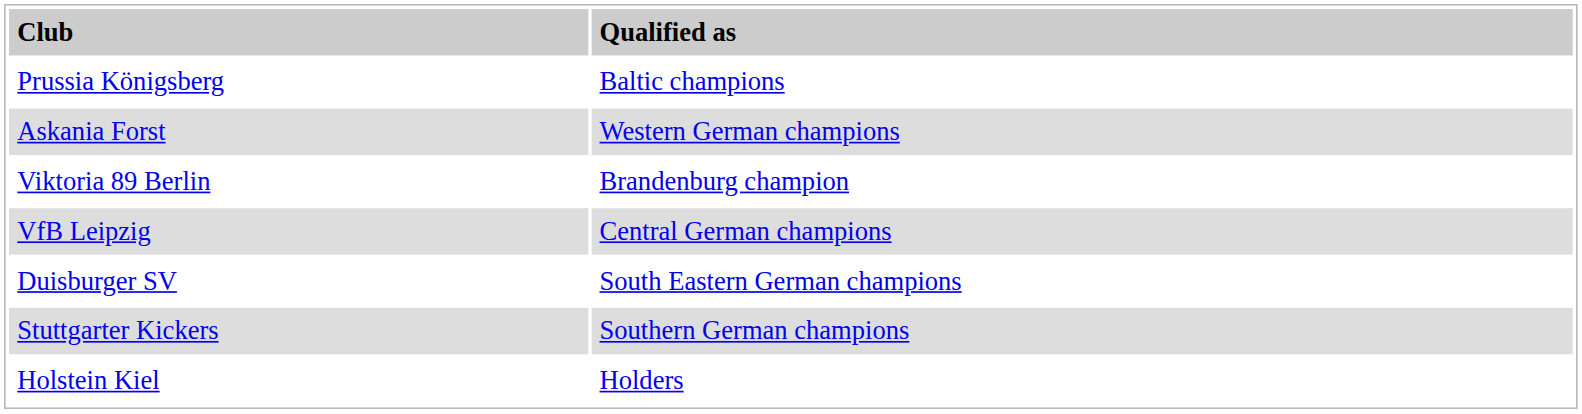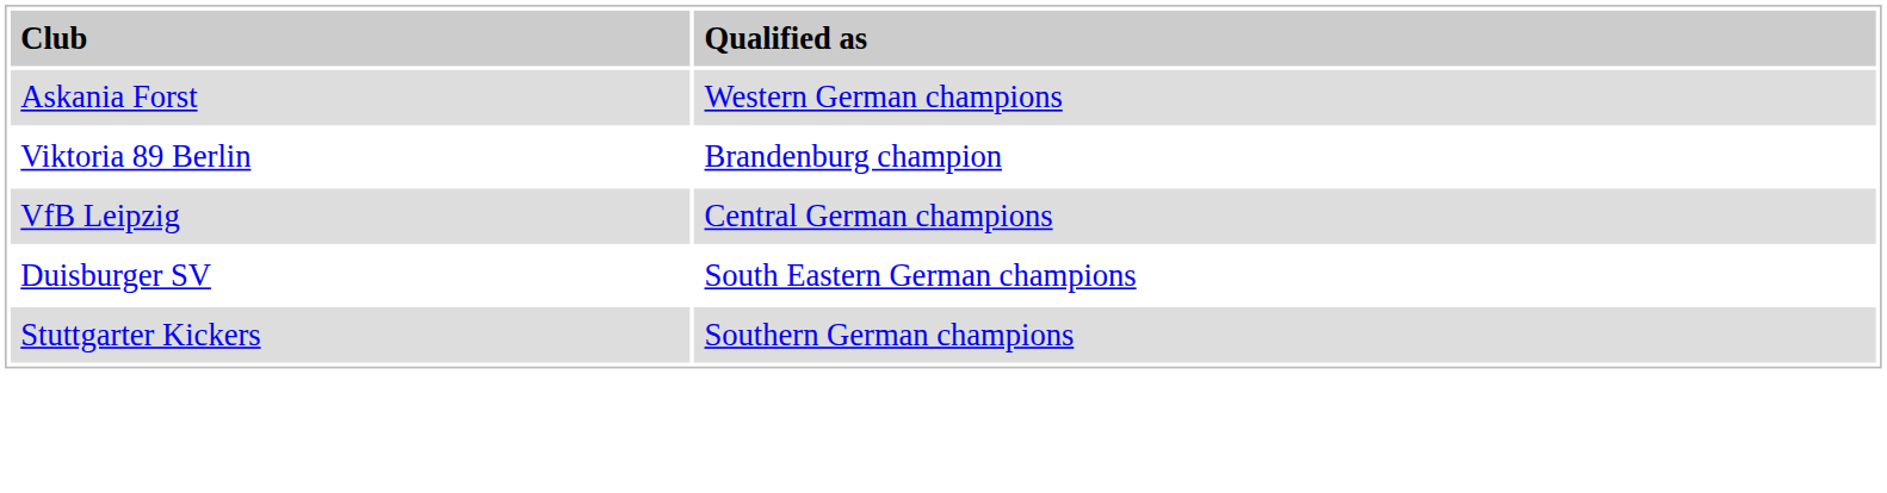- row: Prussia Königsberg | Baltic champions
- row: Holstein Kiel | Holders
